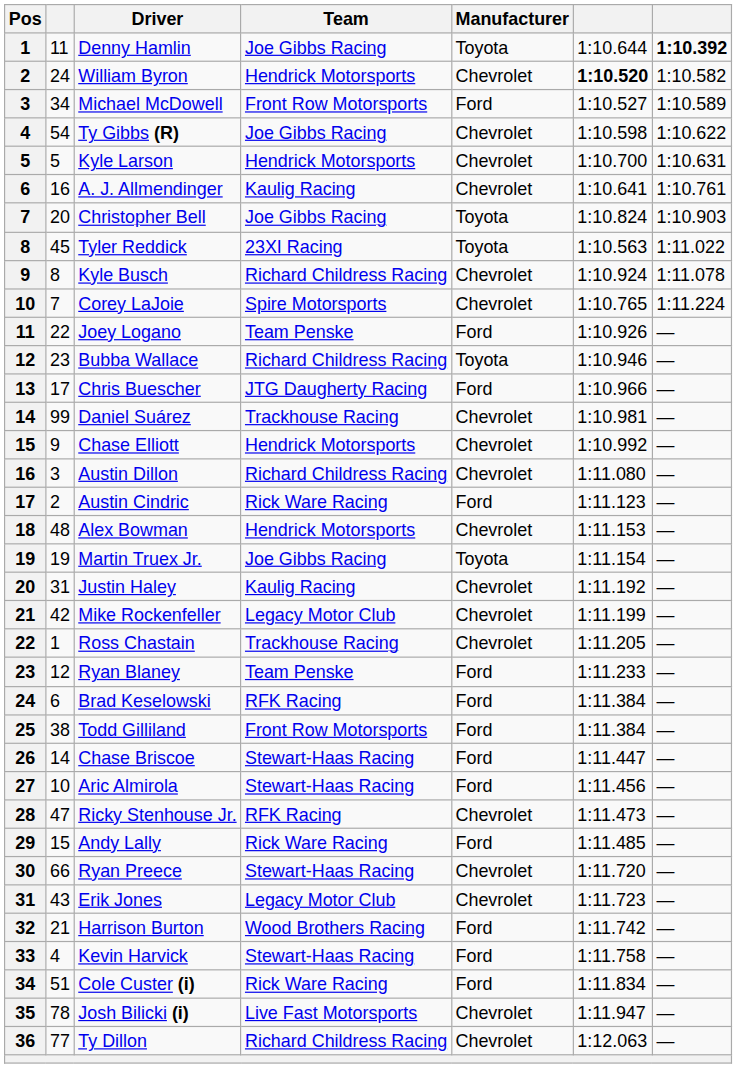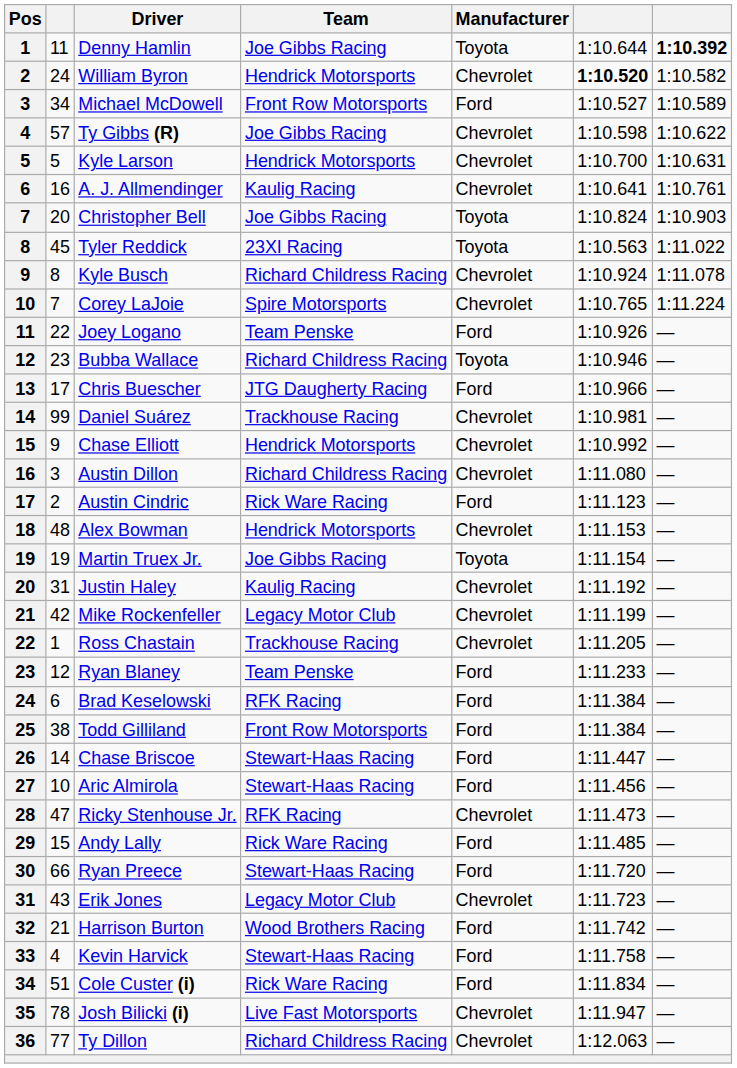Ty Gibbs (R) | column 2: 54 -> 57
Ryan Preece | Manufacturer: Chevrolet -> Ford
